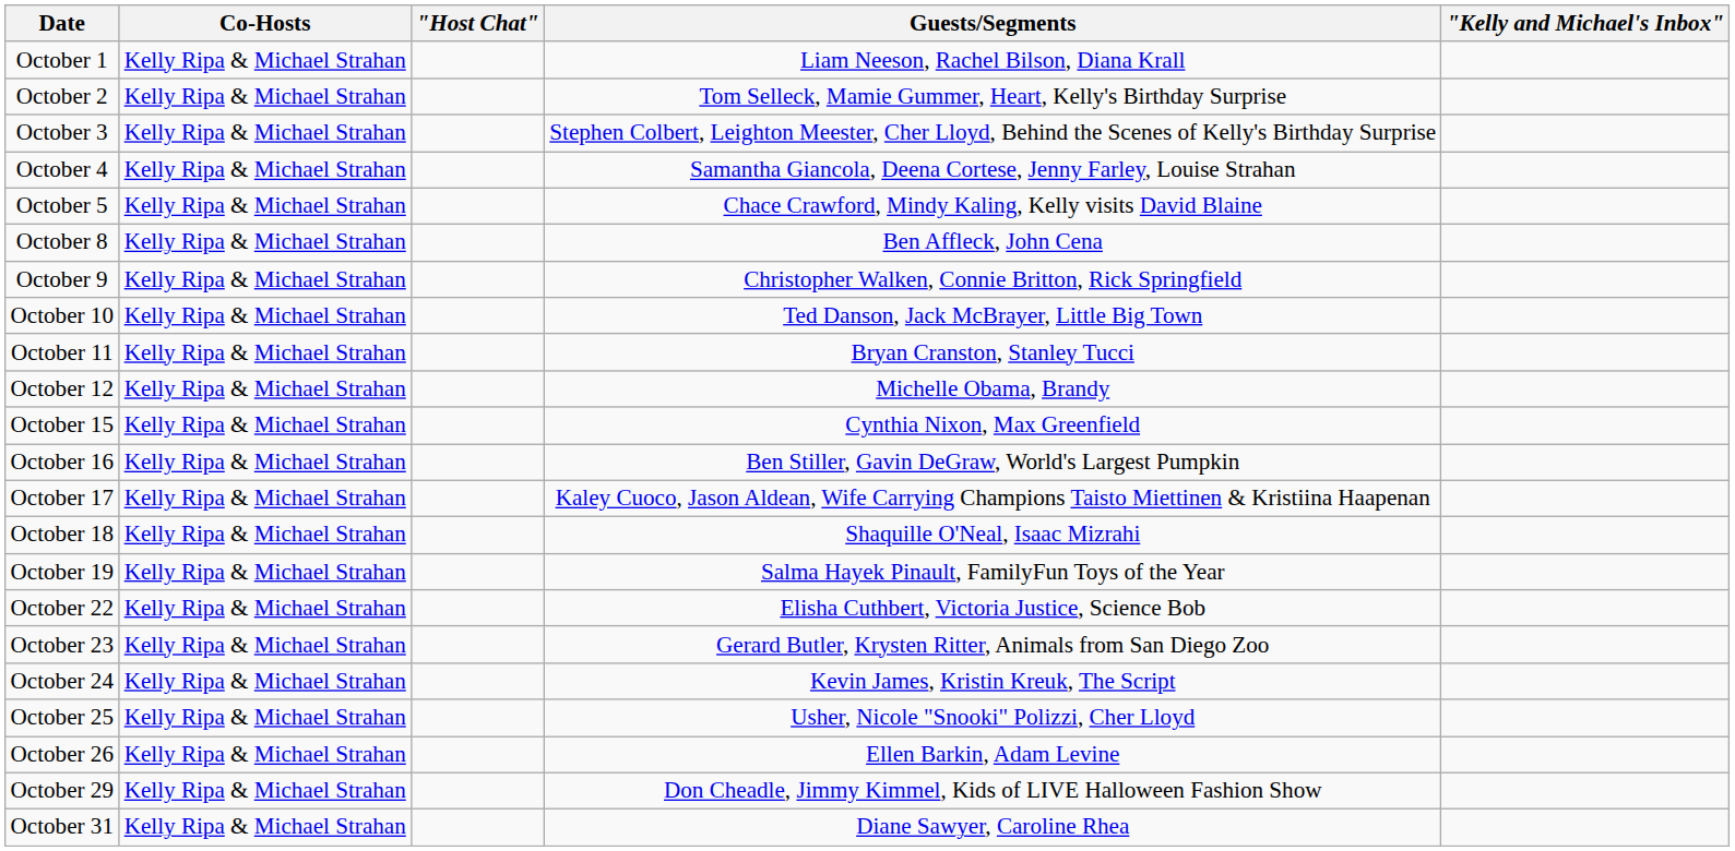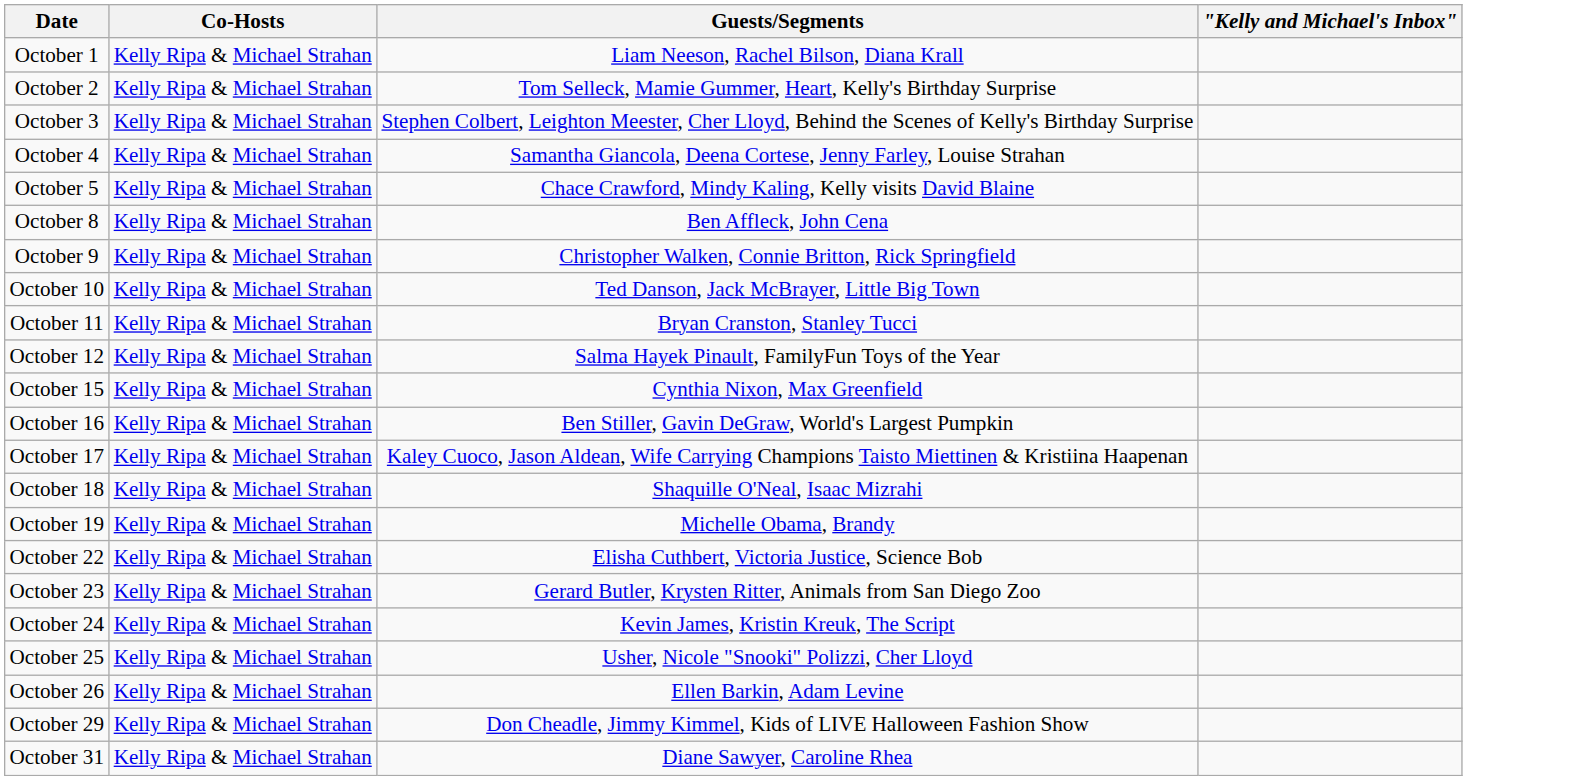- column: "Host Chat"
October 12 | Guests/Segments: Michelle Obama, Brandy -> Salma Hayek Pinault, FamilyFun Toys of the Year
October 19 | Guests/Segments: Salma Hayek Pinault, FamilyFun Toys of the Year -> Michelle Obama, Brandy
